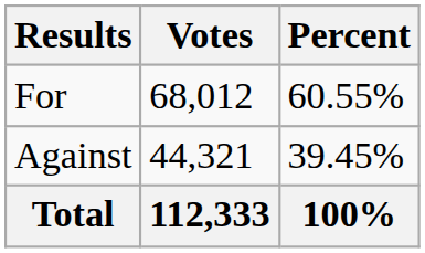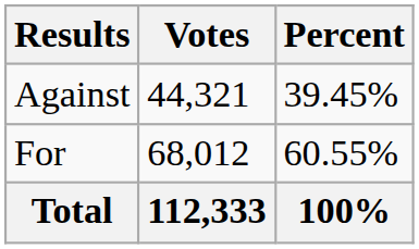rows swapped: For <-> Against
